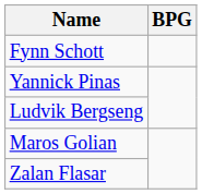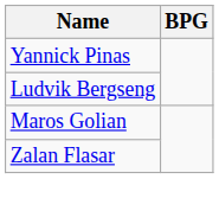- row: Fynn Schott
